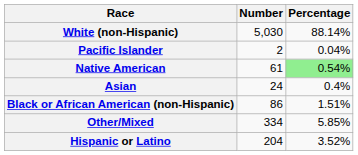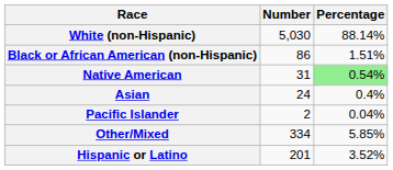rows swapped: Black or African American (non-Hispanic) <-> Pacific Islander
Native American | Number: 61 -> 31
Hispanic or Latino | Number: 204 -> 201
